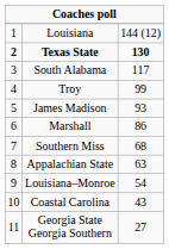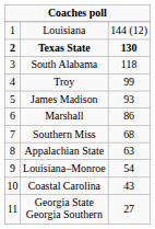South Alabama | column 3: 117 -> 118
